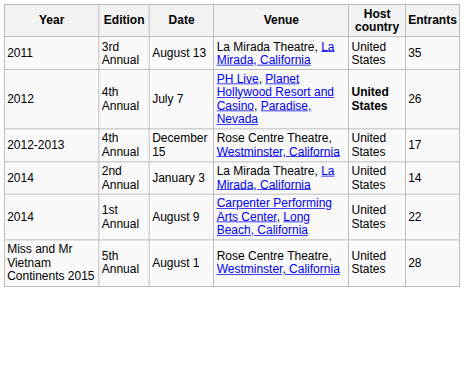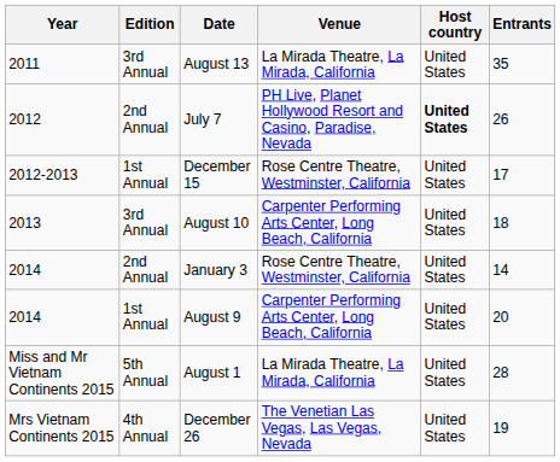July 7 | Edition: 4th Annual -> 2nd Annual
December 15 | Edition: 4th Annual -> 1st Annual
+ row: 2013 | 3rd Annual | August 10 | Carpenter Performing Arts Center, Long Beach, California | United States | 18
January 3 | Venue: La Mirada Theatre, La Mirada, California -> Rose Centre Theatre, Westminster, California
August 9 | Entrants: 22 -> 20
August 1 | Venue: Rose Centre Theatre, Westminster, California -> La Mirada Theatre, La Mirada, California
+ row: Mrs Vietnam Continents 2015 | 4th Annual | December 26 | The Venetian Las Vegas, Las Vegas, Nevada | United States | 19
